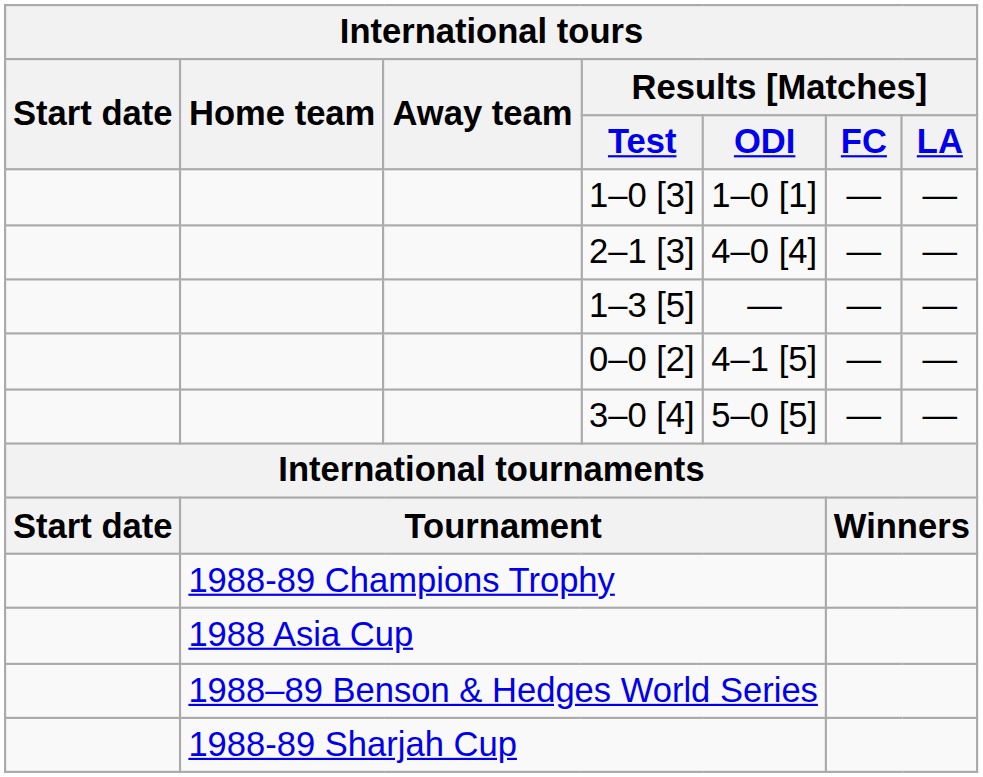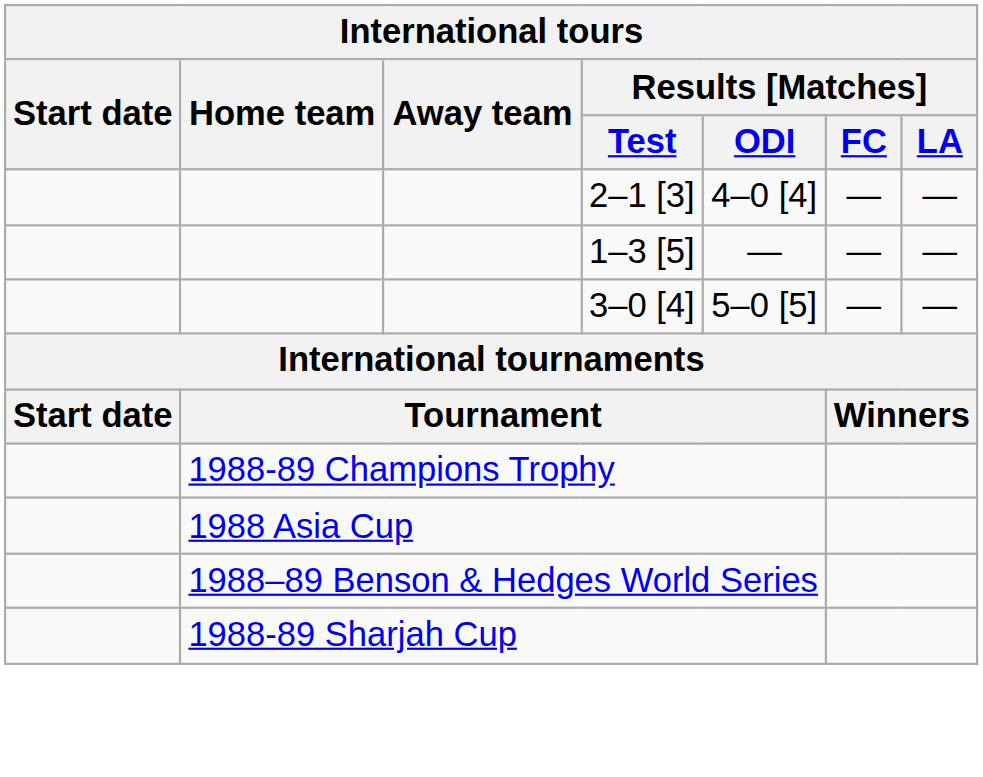- row: 1–0 [3] | 1–0 [1] | — | —
- row: 0–0 [2] | 4–1 [5] | — | —
